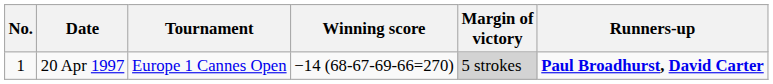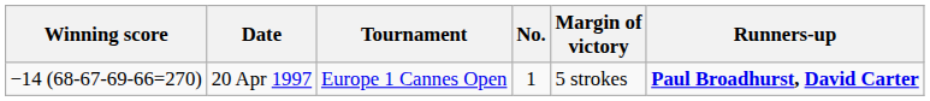columns swapped: No. <-> Winning score
20 Apr 1997 | Margin of victory: lightgrey background -> no background
